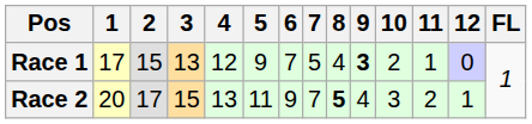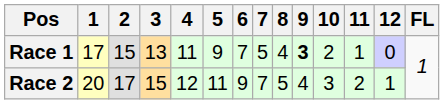Race 1 | 4: 12 -> 11
Race 2 | 4: 13 -> 12
Race 2 | 8: bold -> normal
